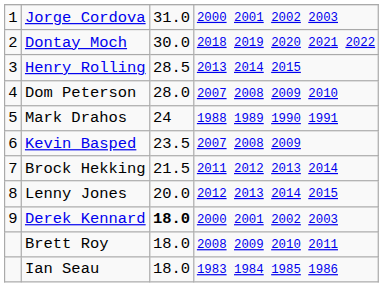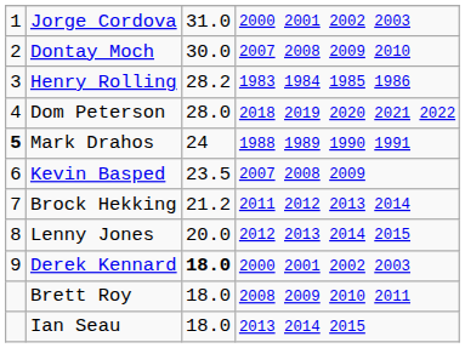Dontay Moch | column 4: 2018 2019 2020 2021 2022 -> 2007 2008 2009 2010
Henry Rolling | column 3: 28.5 -> 28.2
Henry Rolling | column 4: 2013 2014 2015 -> 1983 1984 1985 1986
Dom Peterson | column 4: 2007 2008 2009 2010 -> 2018 2019 2020 2021 2022
Mark Drahos | column 1: normal -> bold
Brock Hekking | column 3: 21.5 -> 21.2
Ian Seau | column 4: 1983 1984 1985 1986 -> 2013 2014 2015
